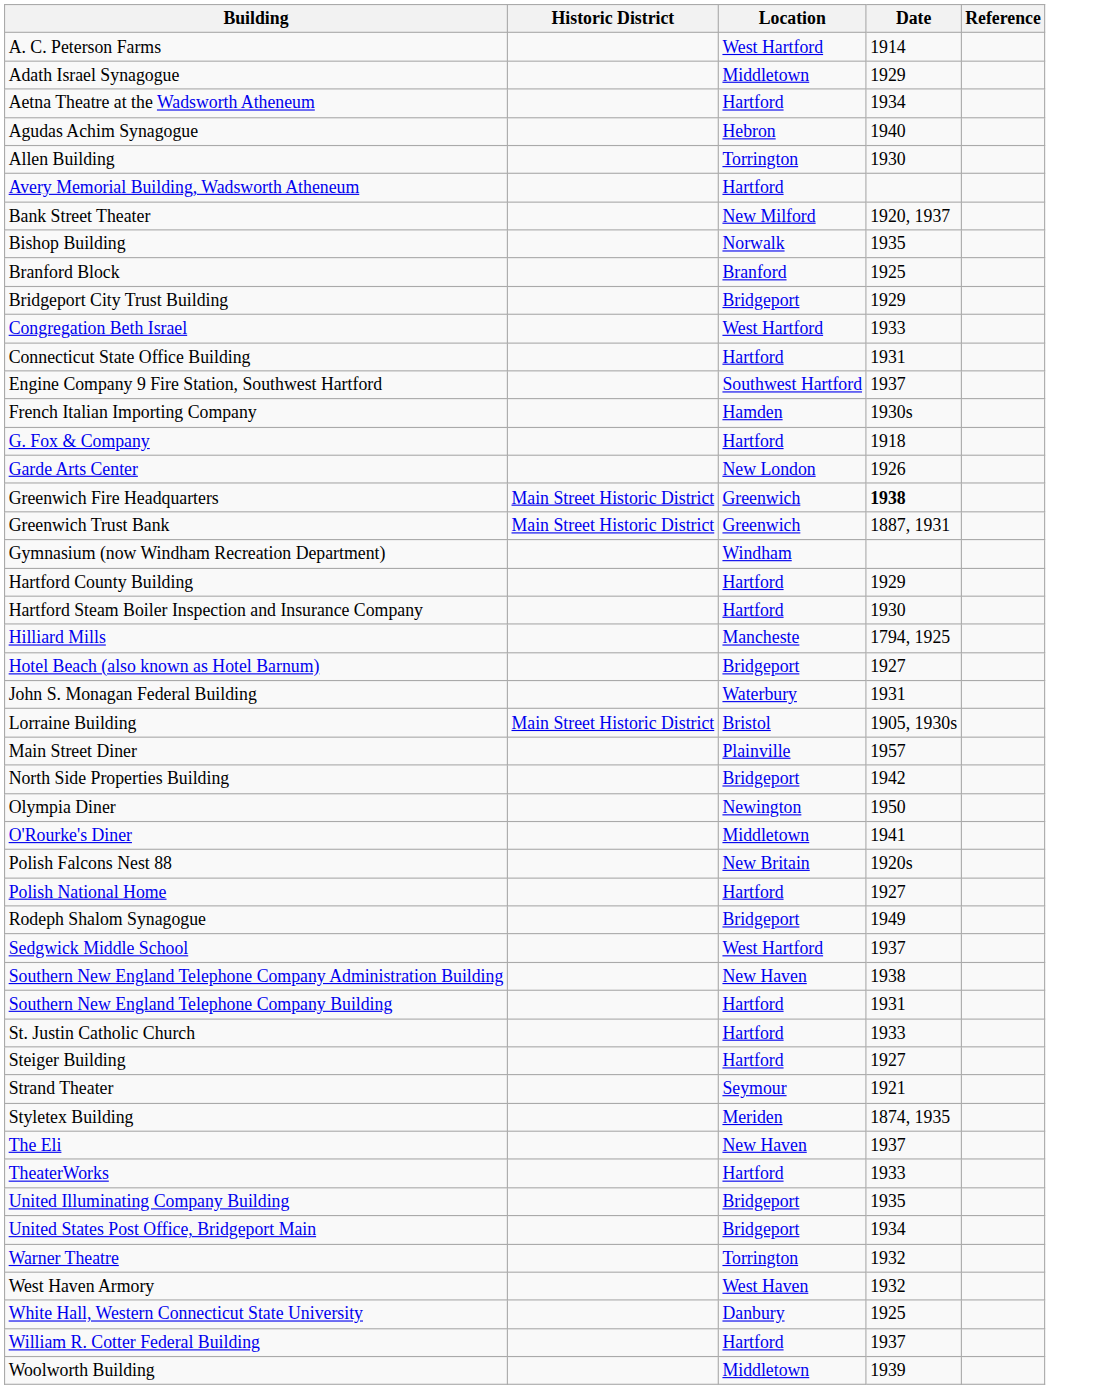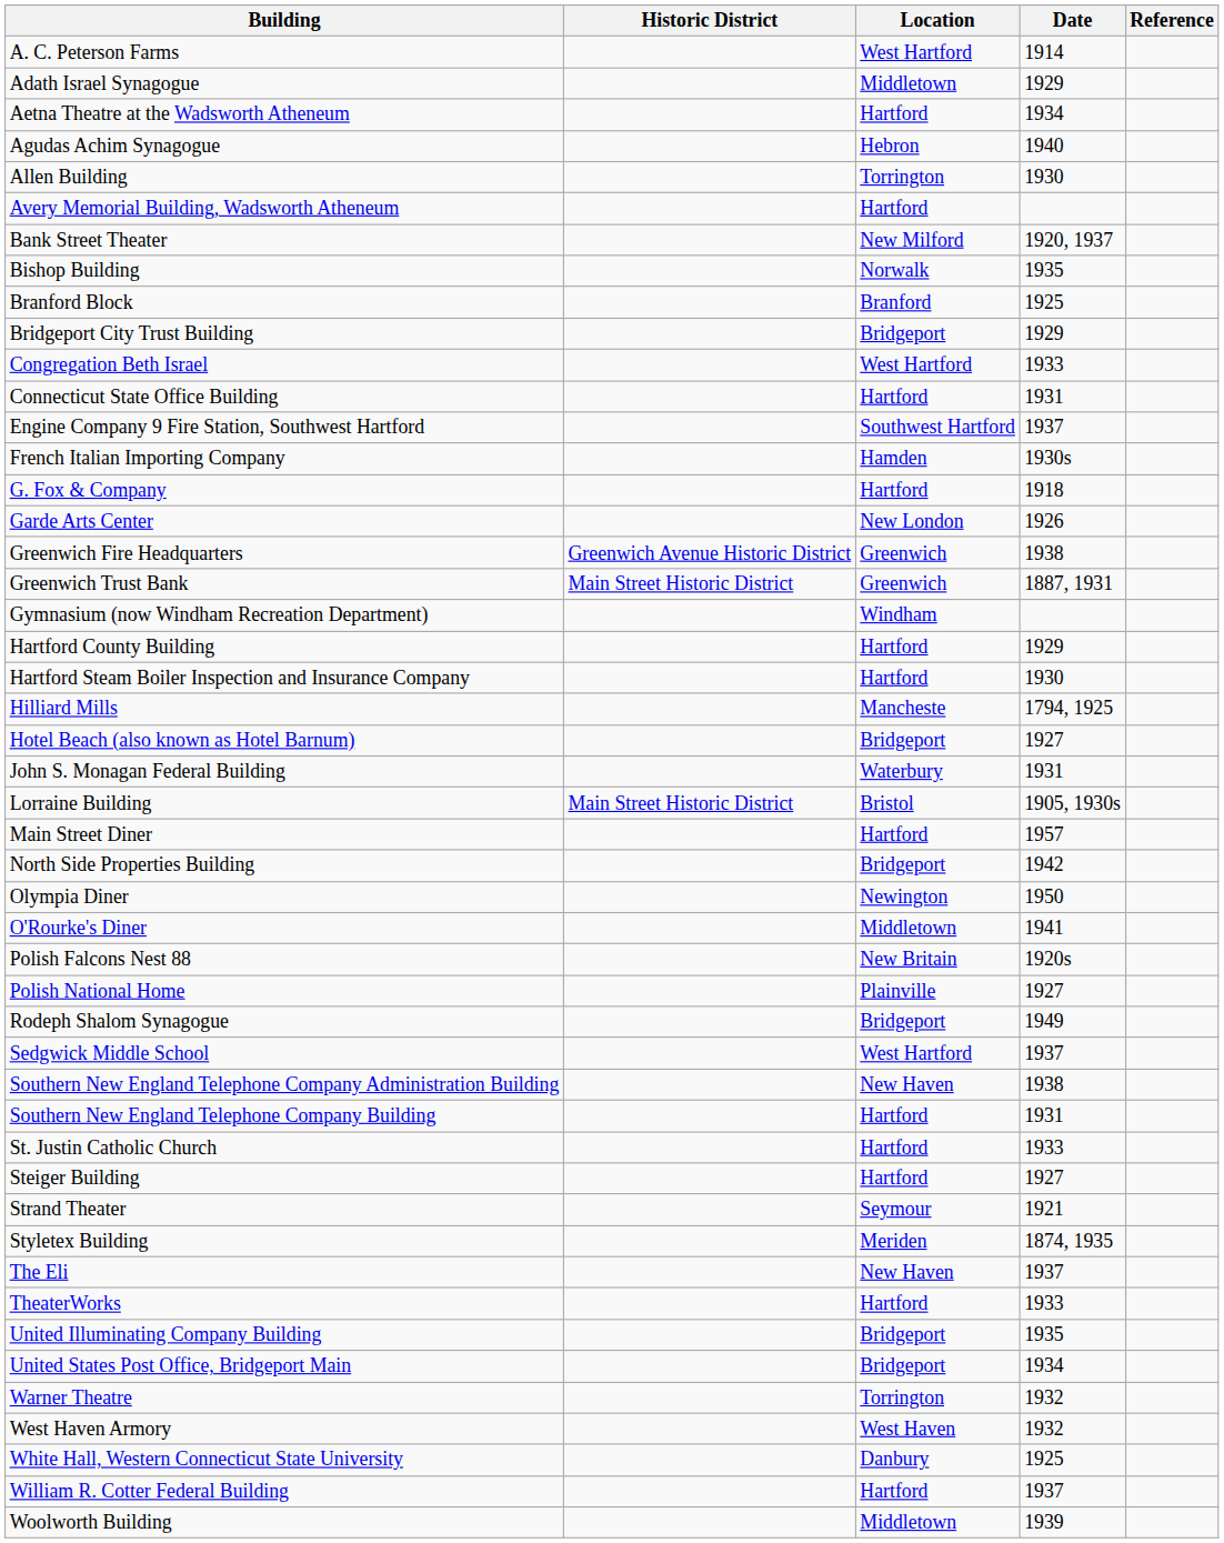Greenwich Fire Headquarters | Historic District: Main Street Historic District -> Greenwich Avenue Historic District
Greenwich Fire Headquarters | Date: bold -> normal
Main Street Diner | Location: Plainville -> Hartford
Polish National Home | Location: Hartford -> Plainville
